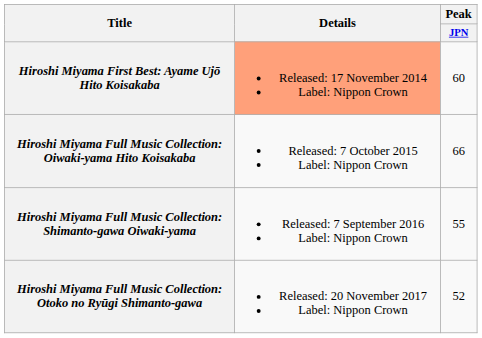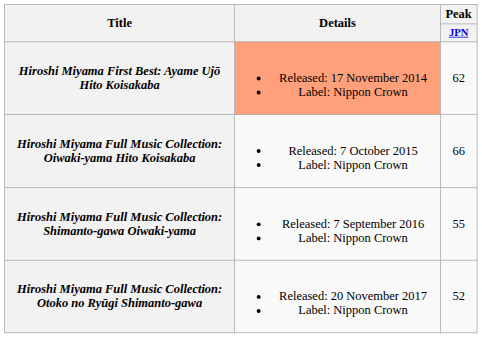Hiroshi Miyama First Best: Ayame Ujō Hito Koisakaba | Peak / JPN: 60 -> 62
